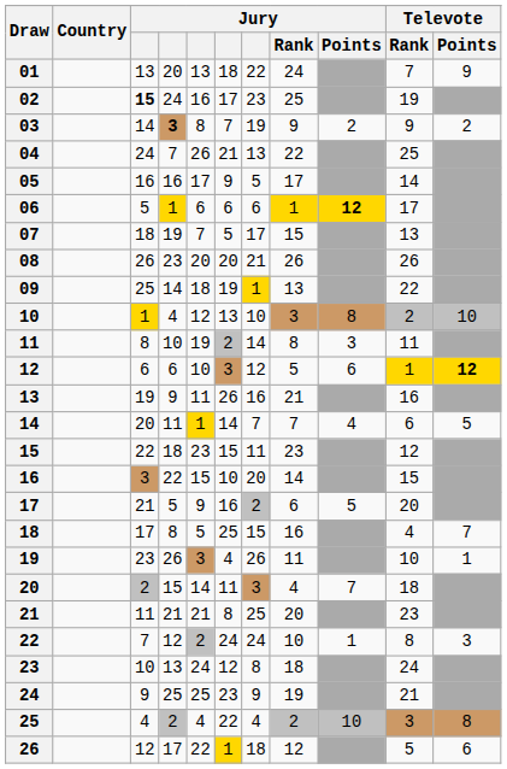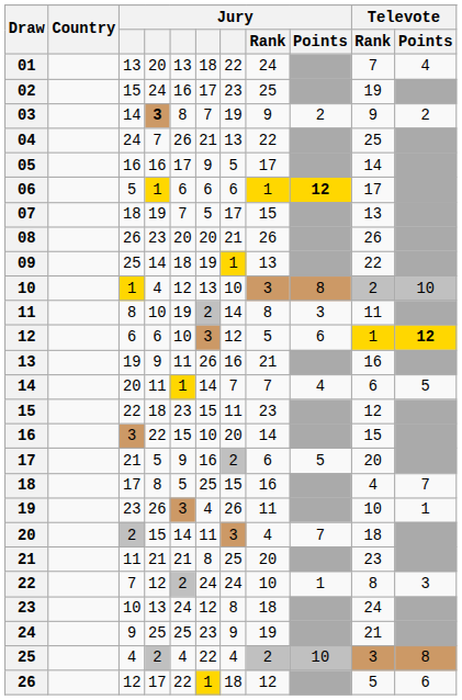01 | Televote / Points: 9 -> 4
02 | column 3: bold -> normal
